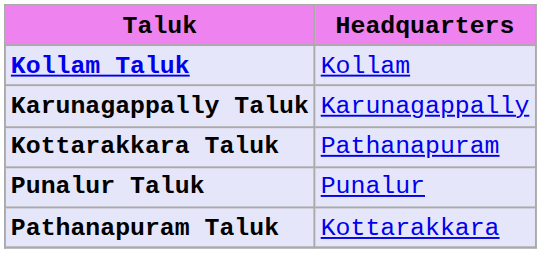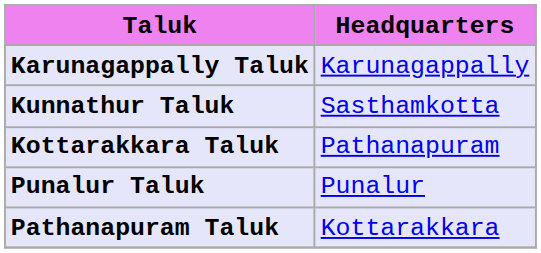- row: Kollam Taluk | Kollam
+ row: Kunnathur Taluk | Sasthamkotta
